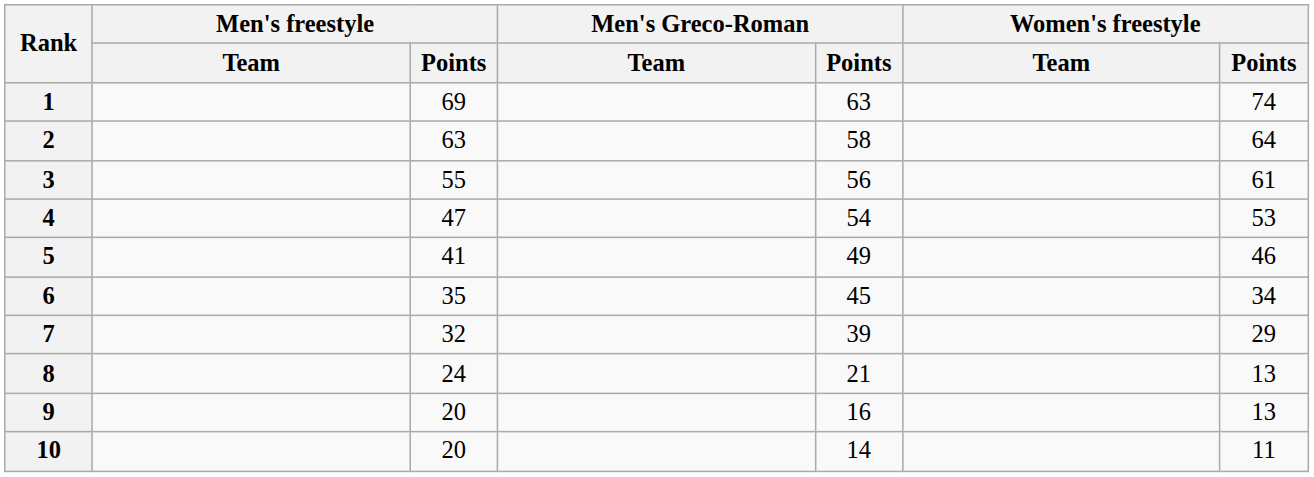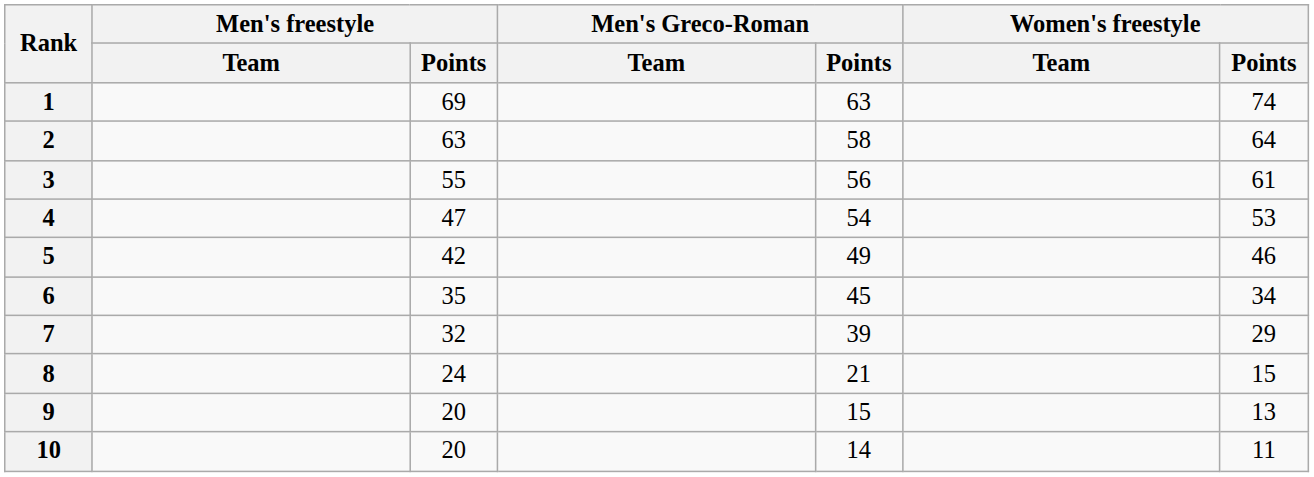5 | Men's freestyle / Points: 41 -> 42
8 | Women's freestyle / Points: 13 -> 15
9 | Men's Greco-Roman / Points: 16 -> 15
